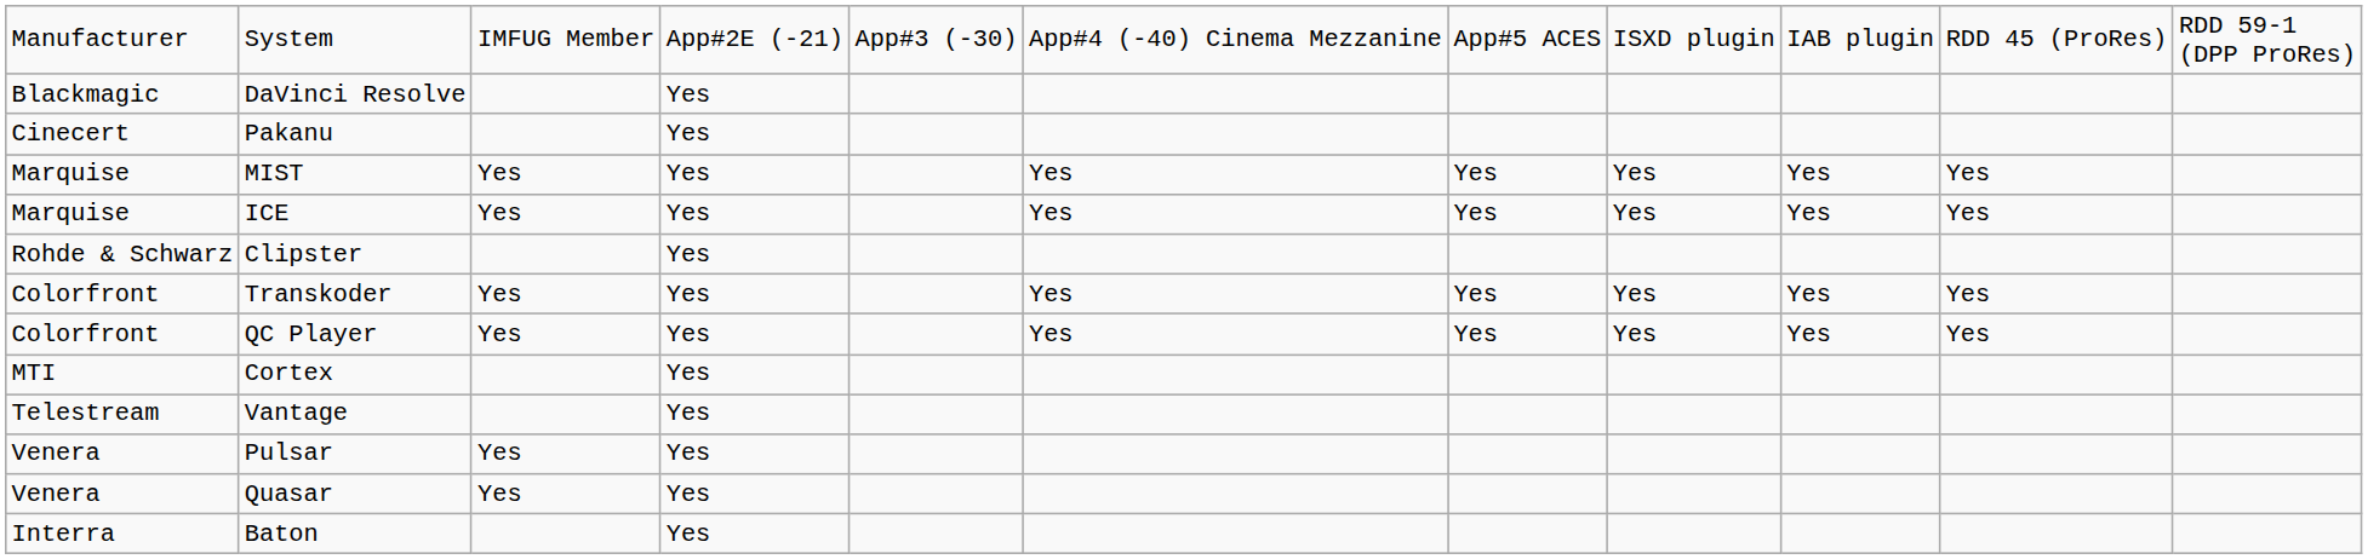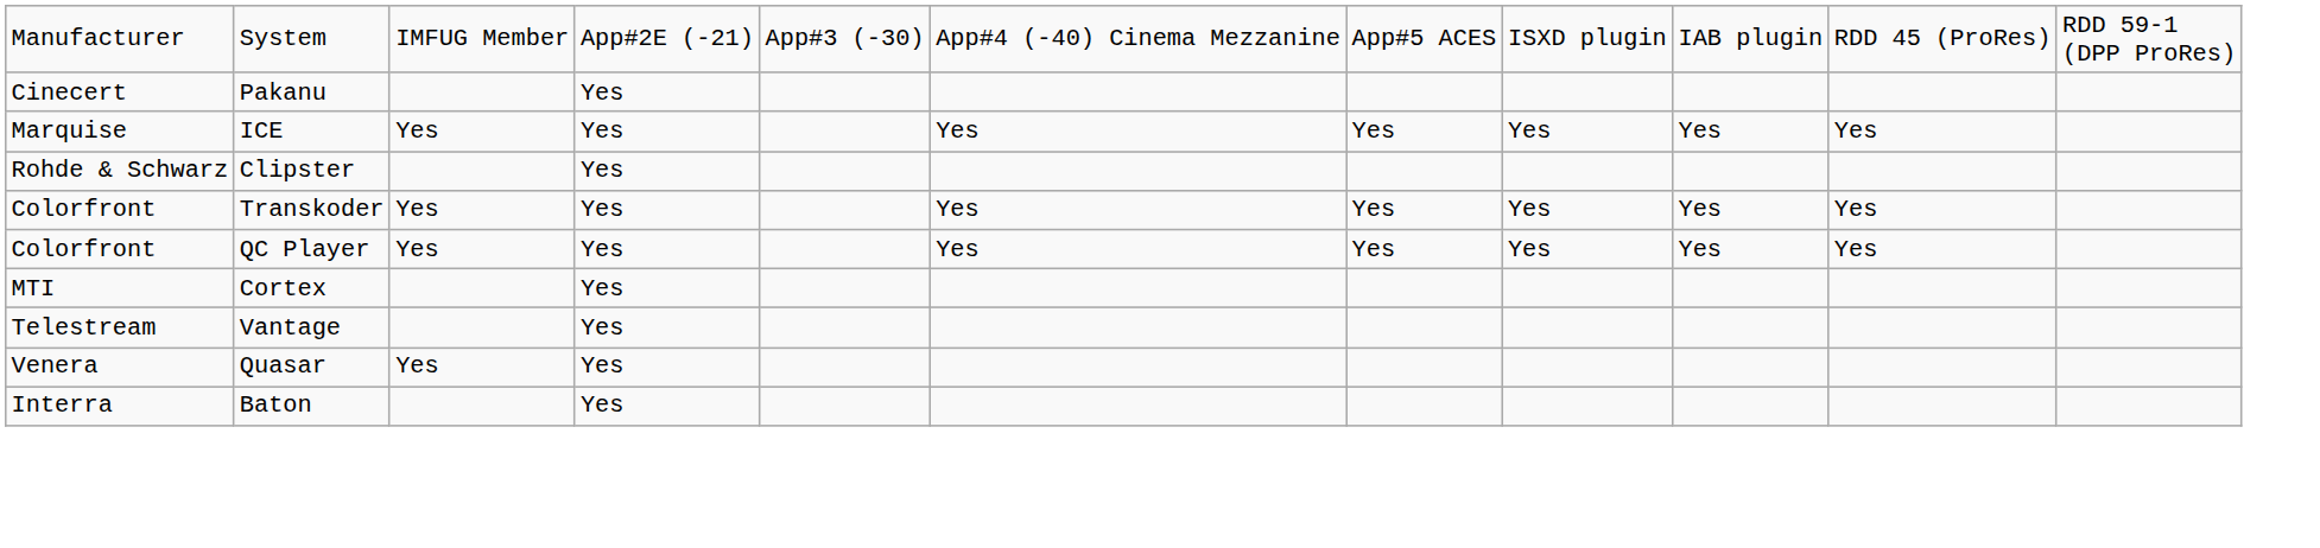- row: Blackmagic | DaVinci Resolve | Yes
- row: Marquise | MIST | Yes | Yes | Yes | Yes | Yes | Yes | Yes
- row: Venera | Pulsar | Yes | Yes
